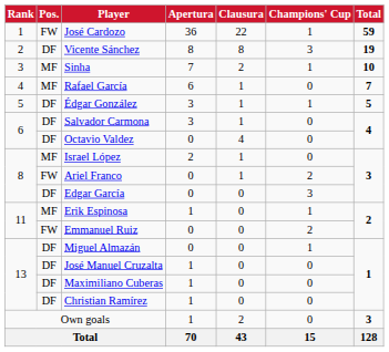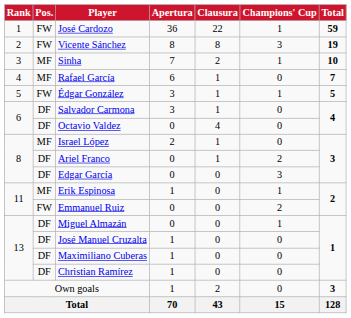Vicente Sánchez | Pos.: DF -> FW
Édgar González | Pos.: DF -> FW
Ariel Franco | Pos.: FW -> DF
